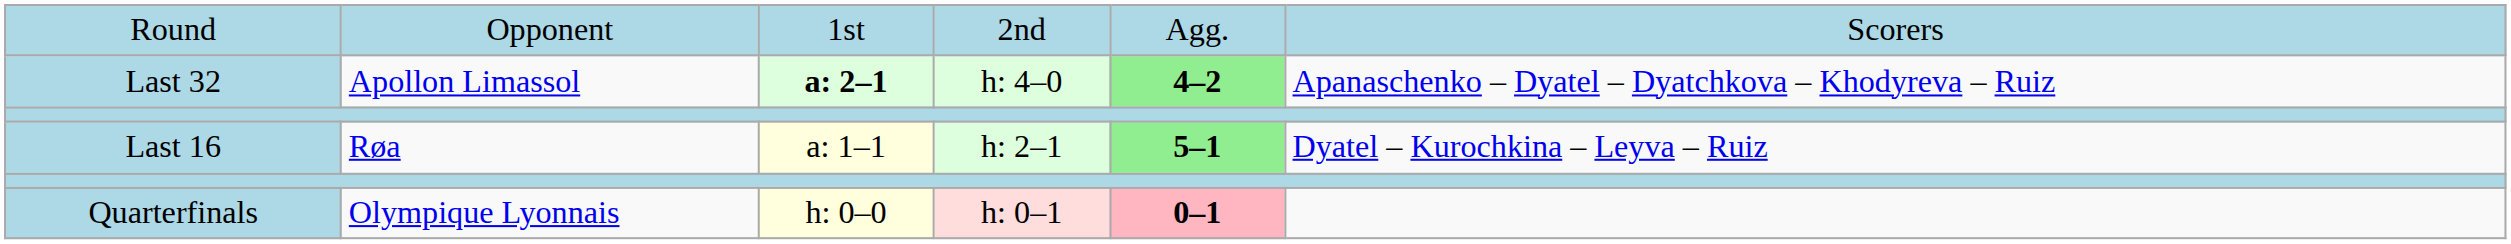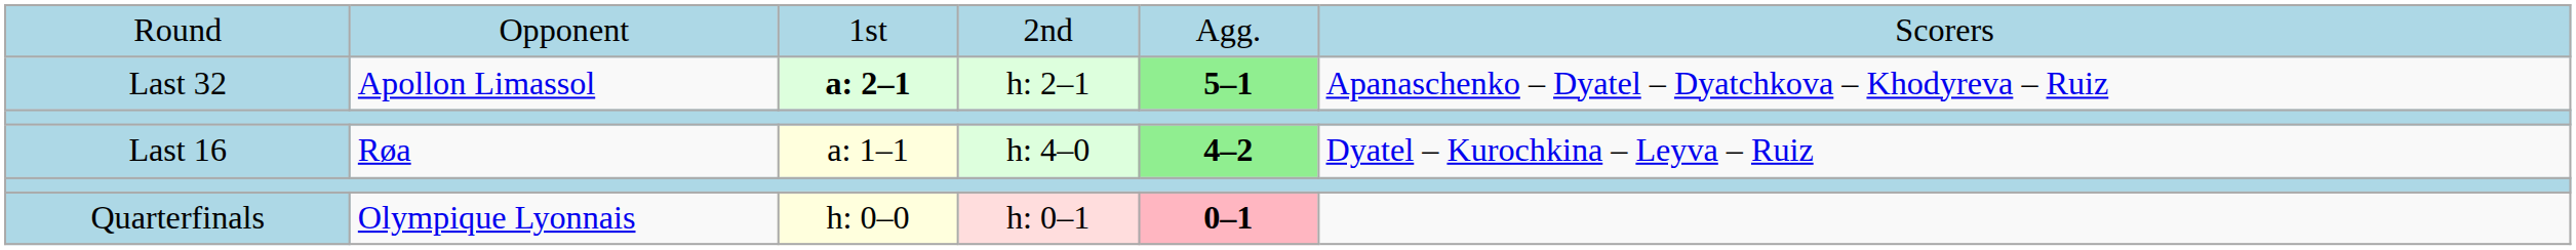Last 32 | column 4: h: 4–0 -> h: 2–1
Last 32 | column 5: 4–2 -> 5–1
Last 16 | column 4: h: 2–1 -> h: 4–0
Last 16 | column 5: 5–1 -> 4–2
